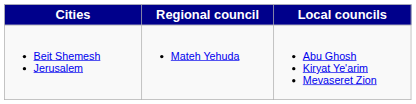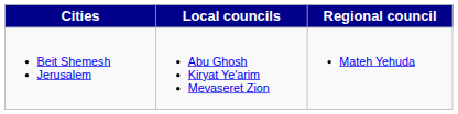columns swapped: Local councils <-> Regional council
